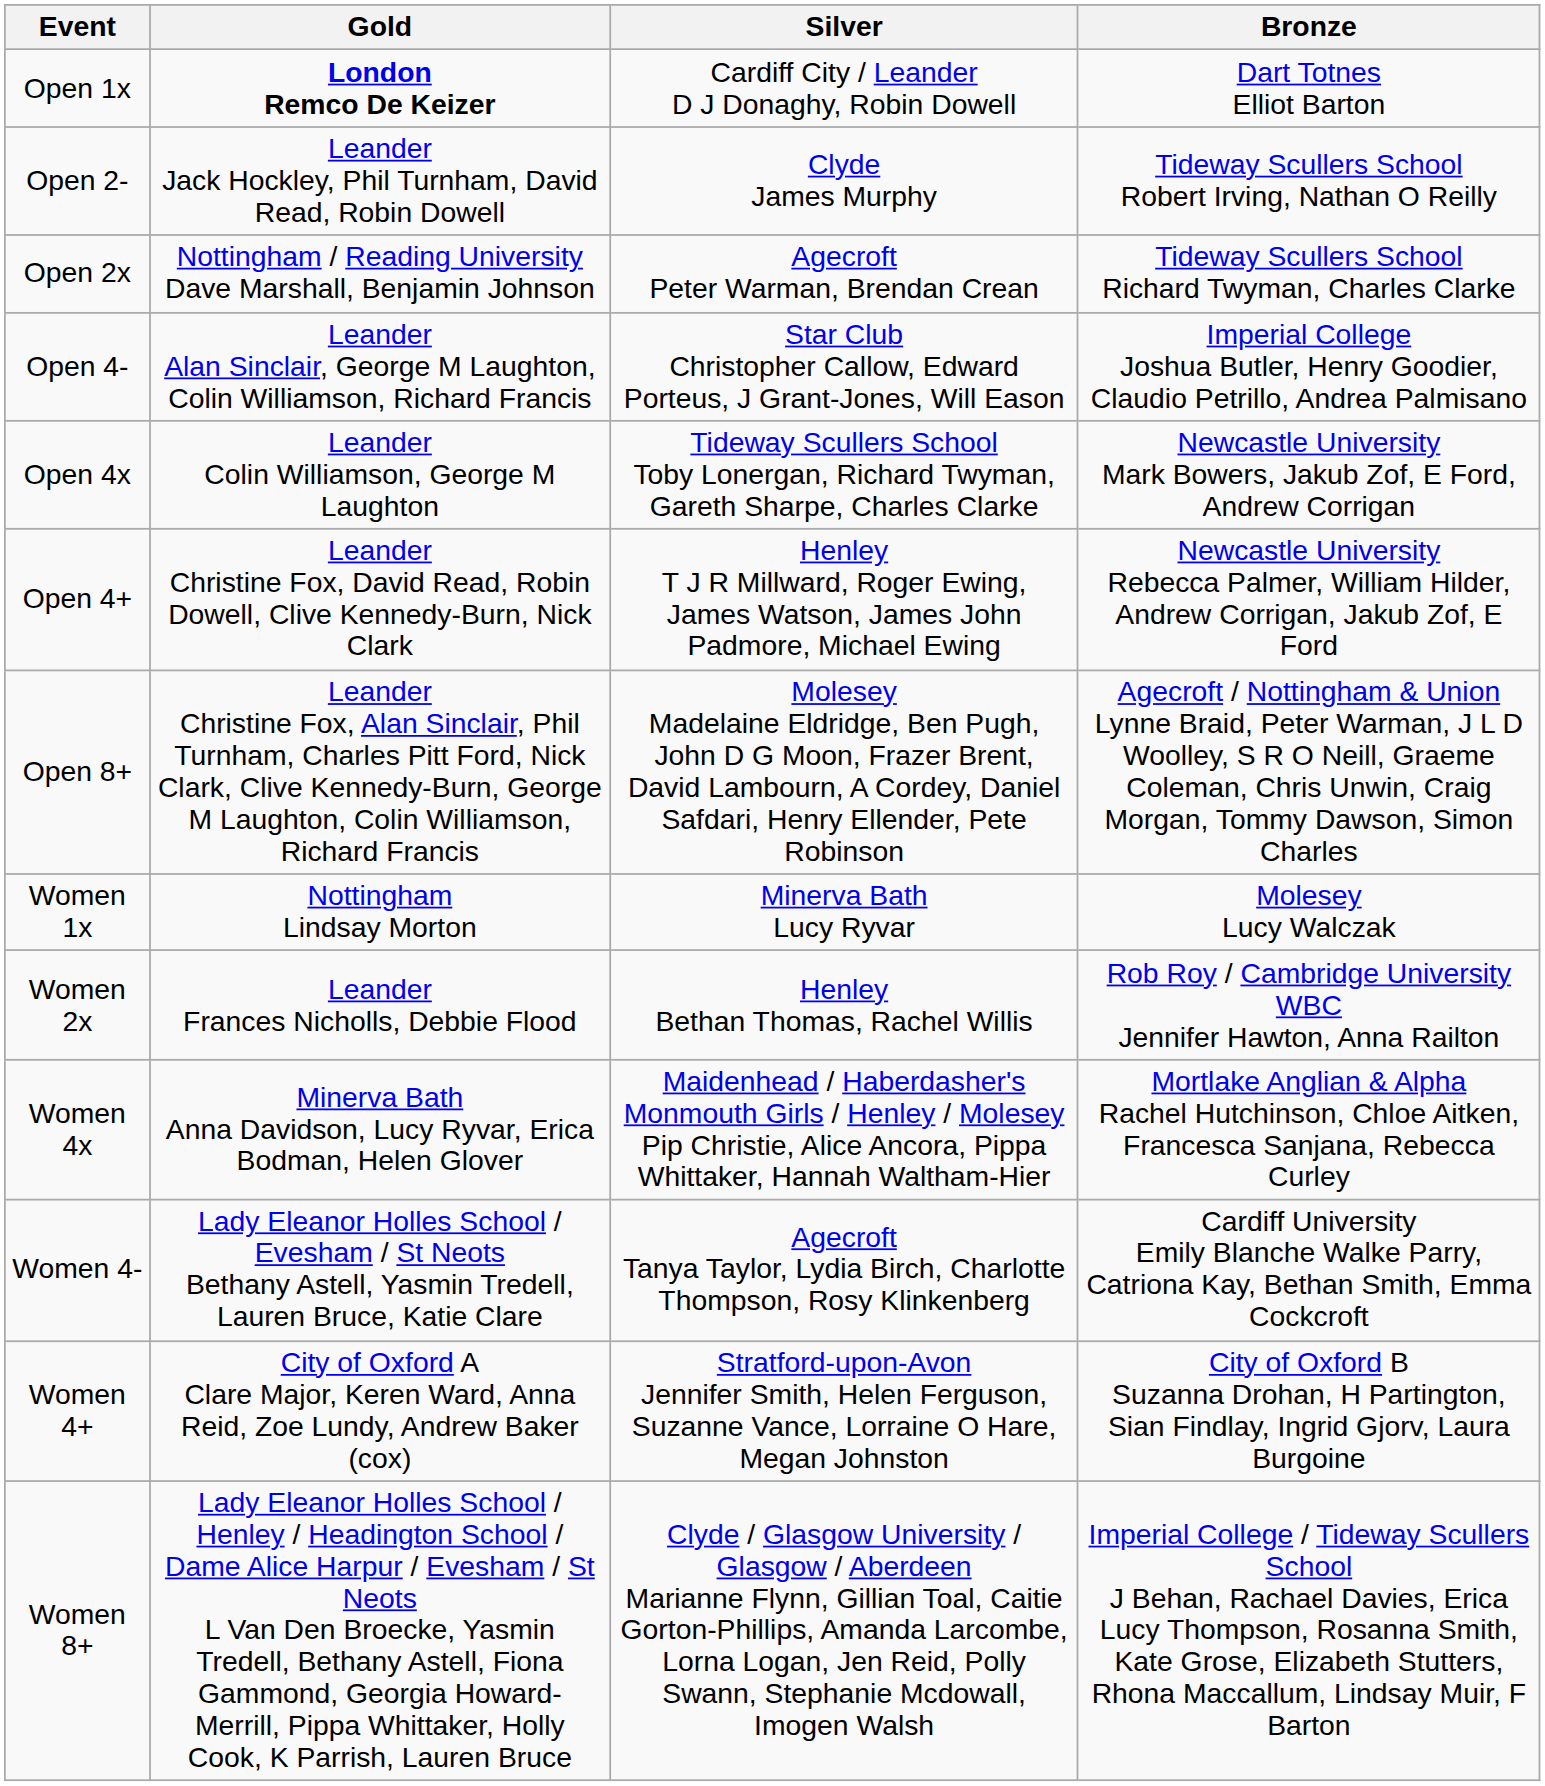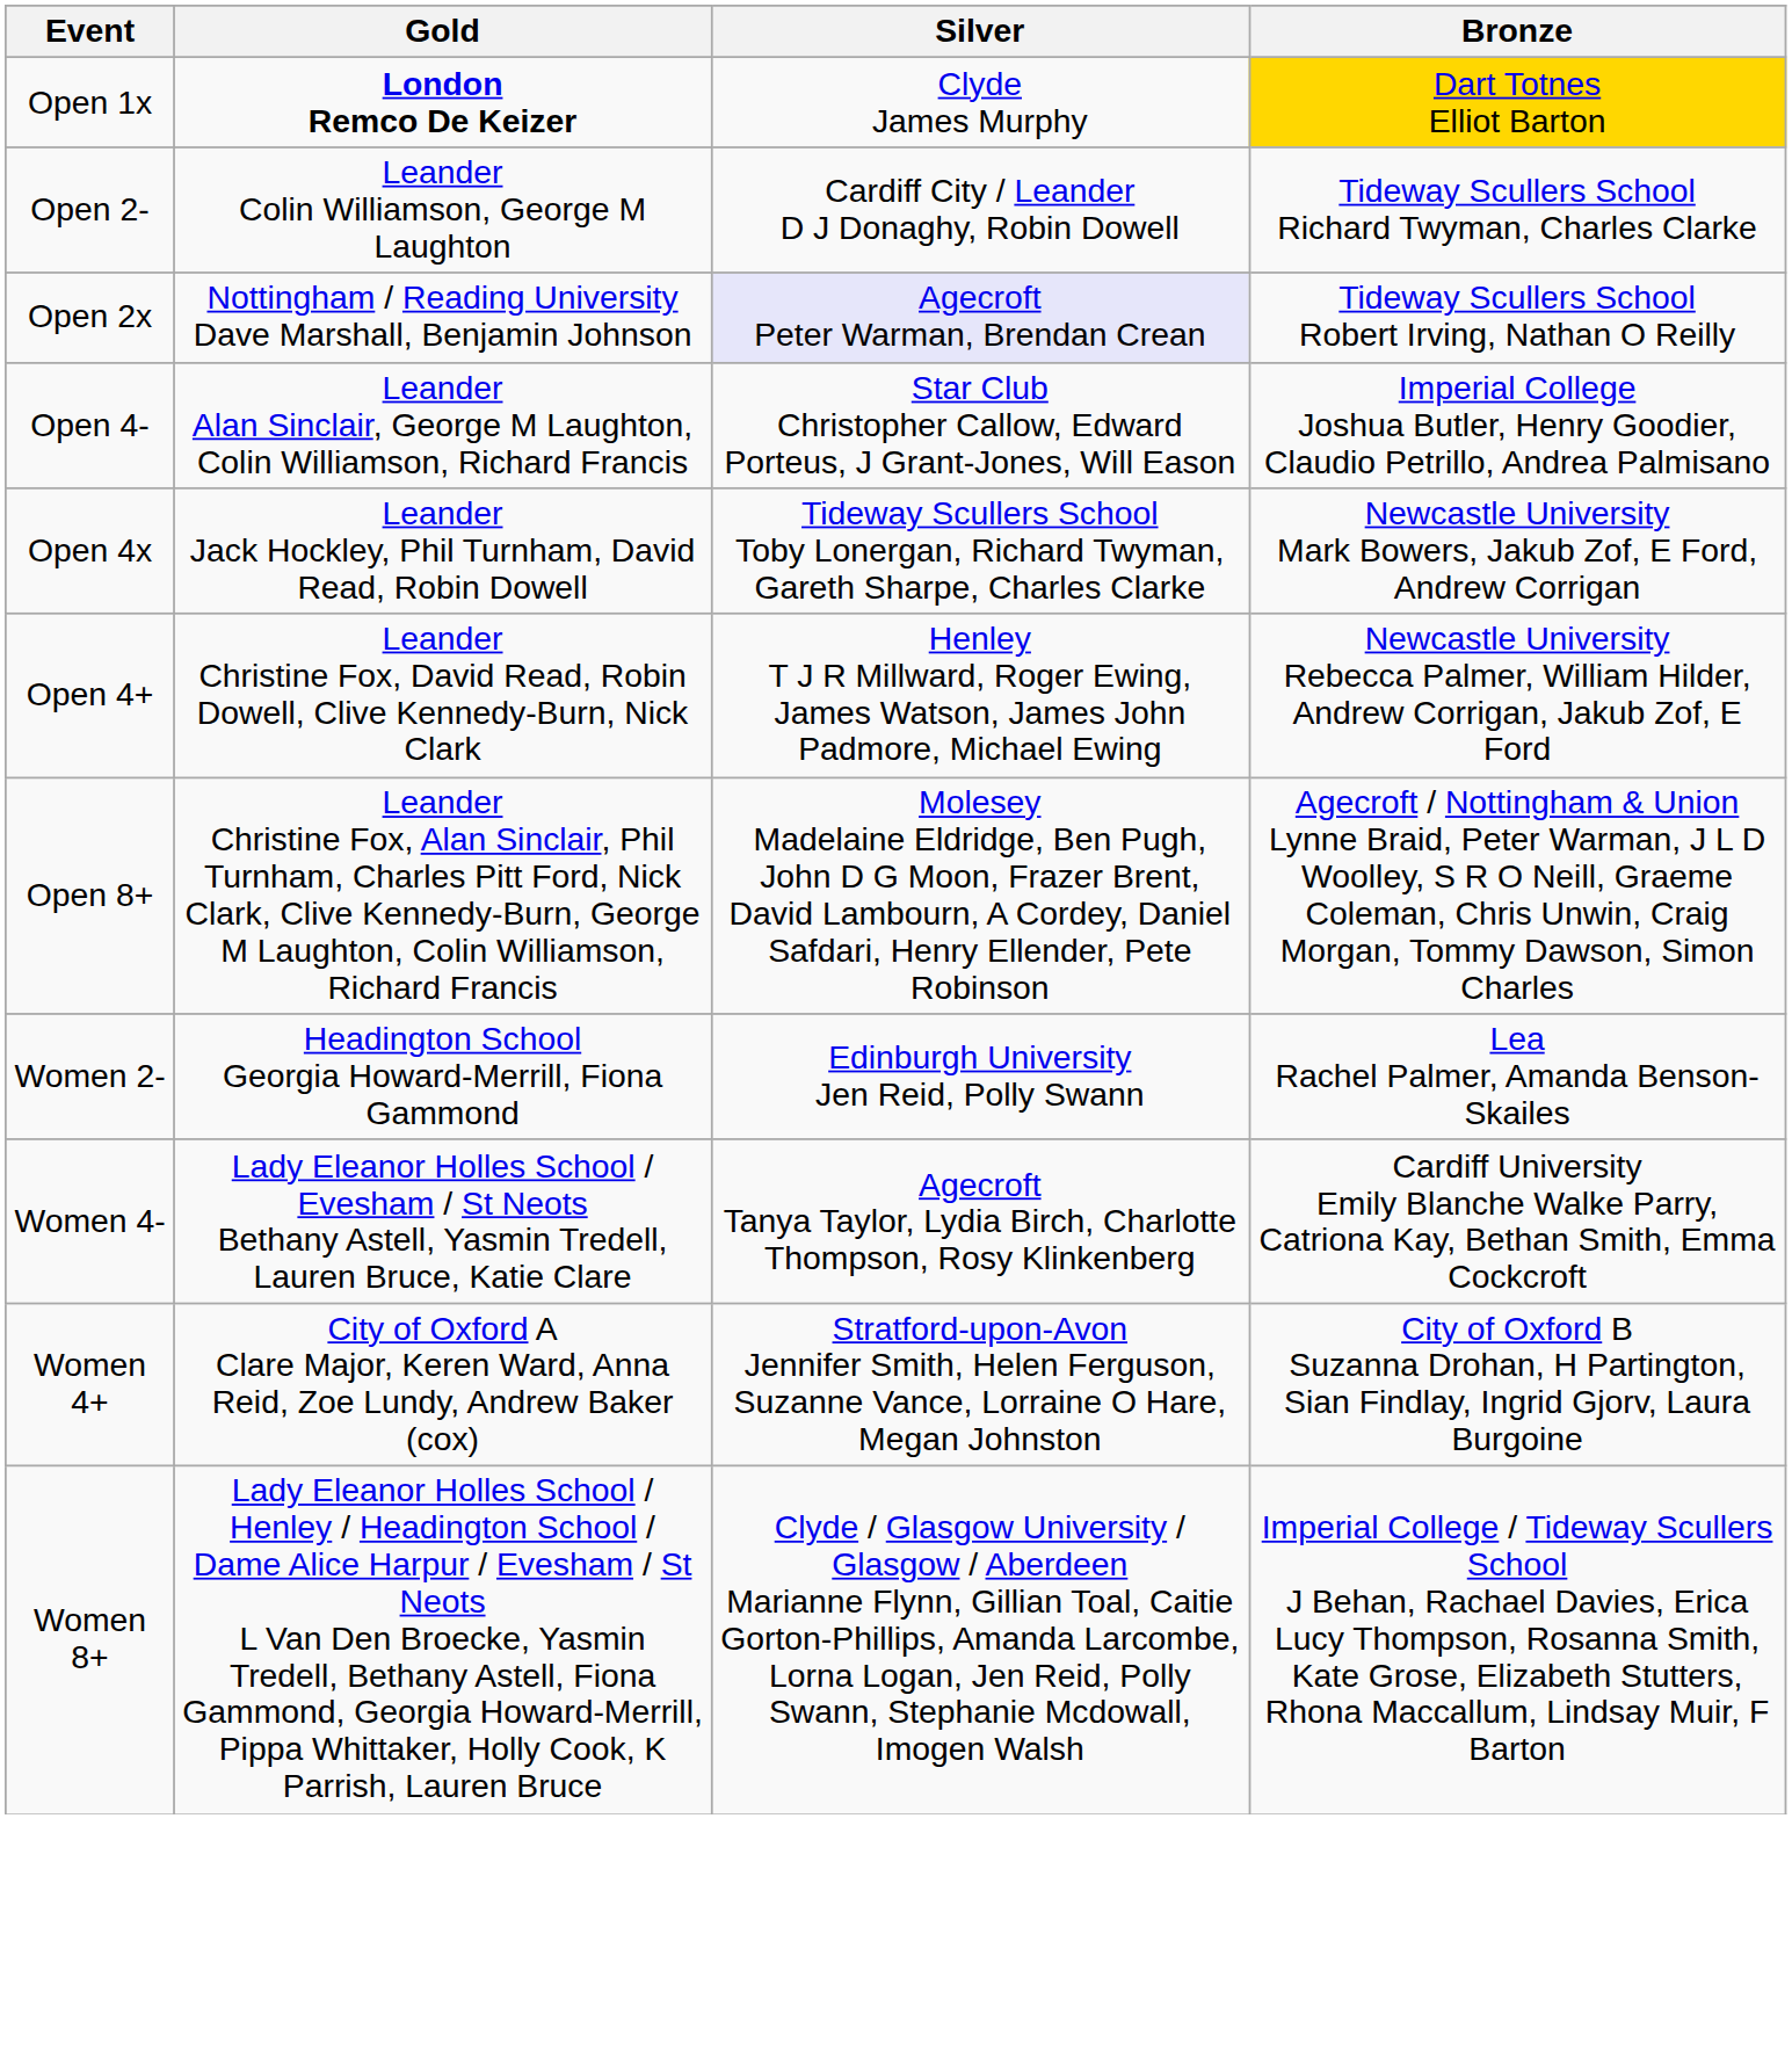Open 1x | Silver: Cardiff City / Leander D J Donaghy, Robin Dowell -> Clyde James Murphy
Open 1x | Bronze: no background -> gold background
Open 2- | Gold: Leander Jack Hockley, Phil Turnham, David Read, Robin Dowell -> Leander Colin Williamson, George M Laughton
Open 2- | Silver: Clyde James Murphy -> Cardiff City / Leander D J Donaghy, Robin Dowell
Open 2- | Bronze: Tideway Scullers School Robert Irving, Nathan O Reilly -> Tideway Scullers School Richard Twyman, Charles Clarke
Open 2x | Silver: no background -> lavender background
Open 2x | Bronze: Tideway Scullers School Richard Twyman, Charles Clarke -> Tideway Scullers School Robert Irving, Nathan O Reilly
Open 4x | Gold: Leander Colin Williamson, George M Laughton -> Leander Jack Hockley, Phil Turnham, David Read, Robin Dowell
- row: Women 1x | Nottingham Lindsay Morton | Minerva Bath Lucy Ryvar | Molesey Lucy Walczak
- row: Women 2x | Leander Frances Nicholls, Debbie Flood | Henley Bethan Thomas, Rachel Willis | Rob Roy / Cambridge University WBC Jennifer Hawton, Anna Railton
+ row: Women 2- | Headington School Georgia Howard-Merrill, Fiona Gammond | Edinburgh University Jen Reid, Polly Swann | Lea Rachel Palmer, Amanda Benson-Skailes
- row: Women 4x | Minerva Bath Anna Davidson, Lucy Ryvar, Erica Bodman, Helen Glover | Maidenhead / Haberdasher's Monmouth Girls / Henley / Molesey Pip Christie, Alice Ancora, Pippa Whittaker, Hannah Waltham-Hier | Mortlake Anglian & Alpha Rachel Hutchinson, Chloe Aitken, Francesca Sanjana, Rebecca Curley
